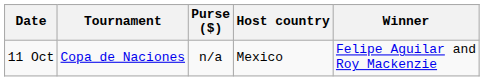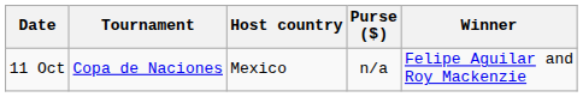columns swapped: Host country <-> Purse ($)
